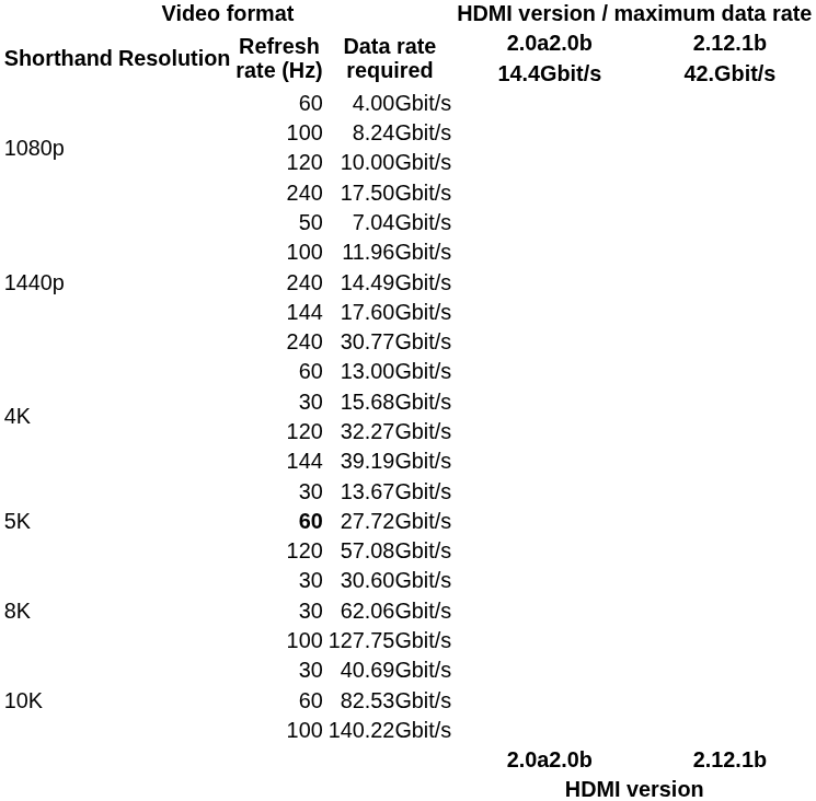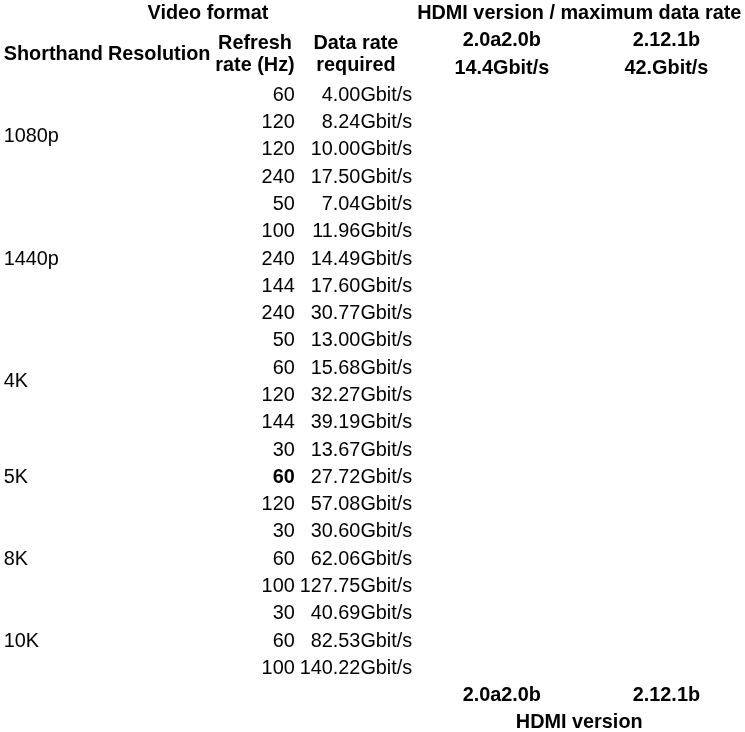8.24Gbit/s | Video format / Refresh rate (Hz): 100 -> 120
13.00Gbit/s | Video format / Refresh rate (Hz): 60 -> 50
15.68Gbit/s | Video format / Refresh rate (Hz): 30 -> 60
62.06Gbit/s | Video format / Refresh rate (Hz): 30 -> 60
